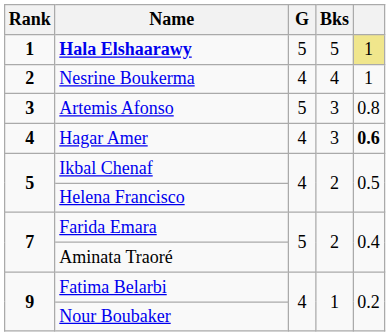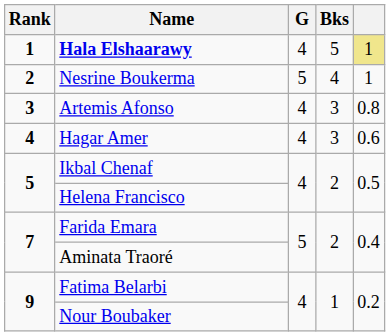Hala Elshaarawy | G: 5 -> 4
Nesrine Boukerma | G: 4 -> 5
Artemis Afonso | G: 5 -> 4
Hagar Amer | column 5: bold -> normal
